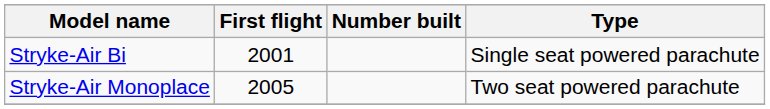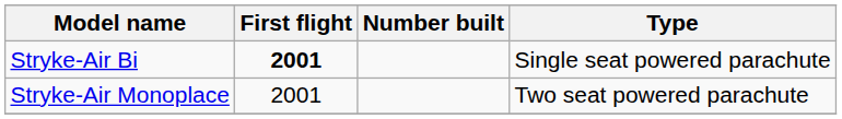Stryke-Air Bi | First flight: normal -> bold
Stryke-Air Monoplace | First flight: 2005 -> 2001
